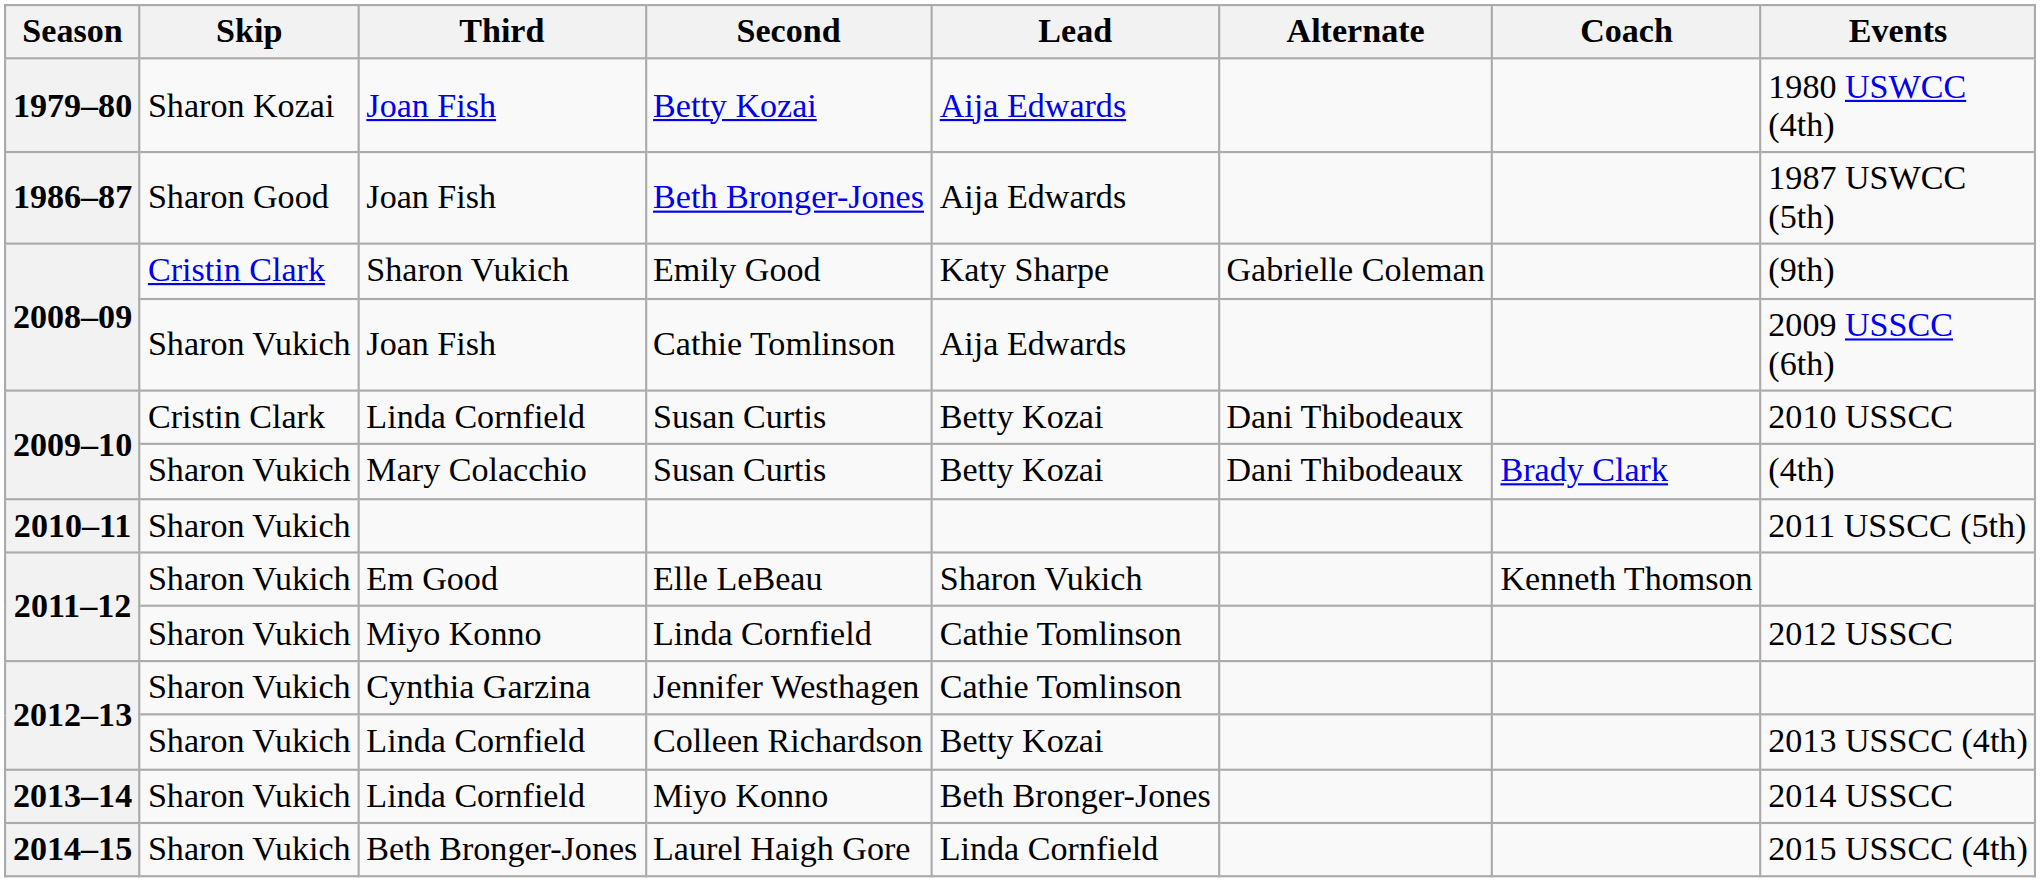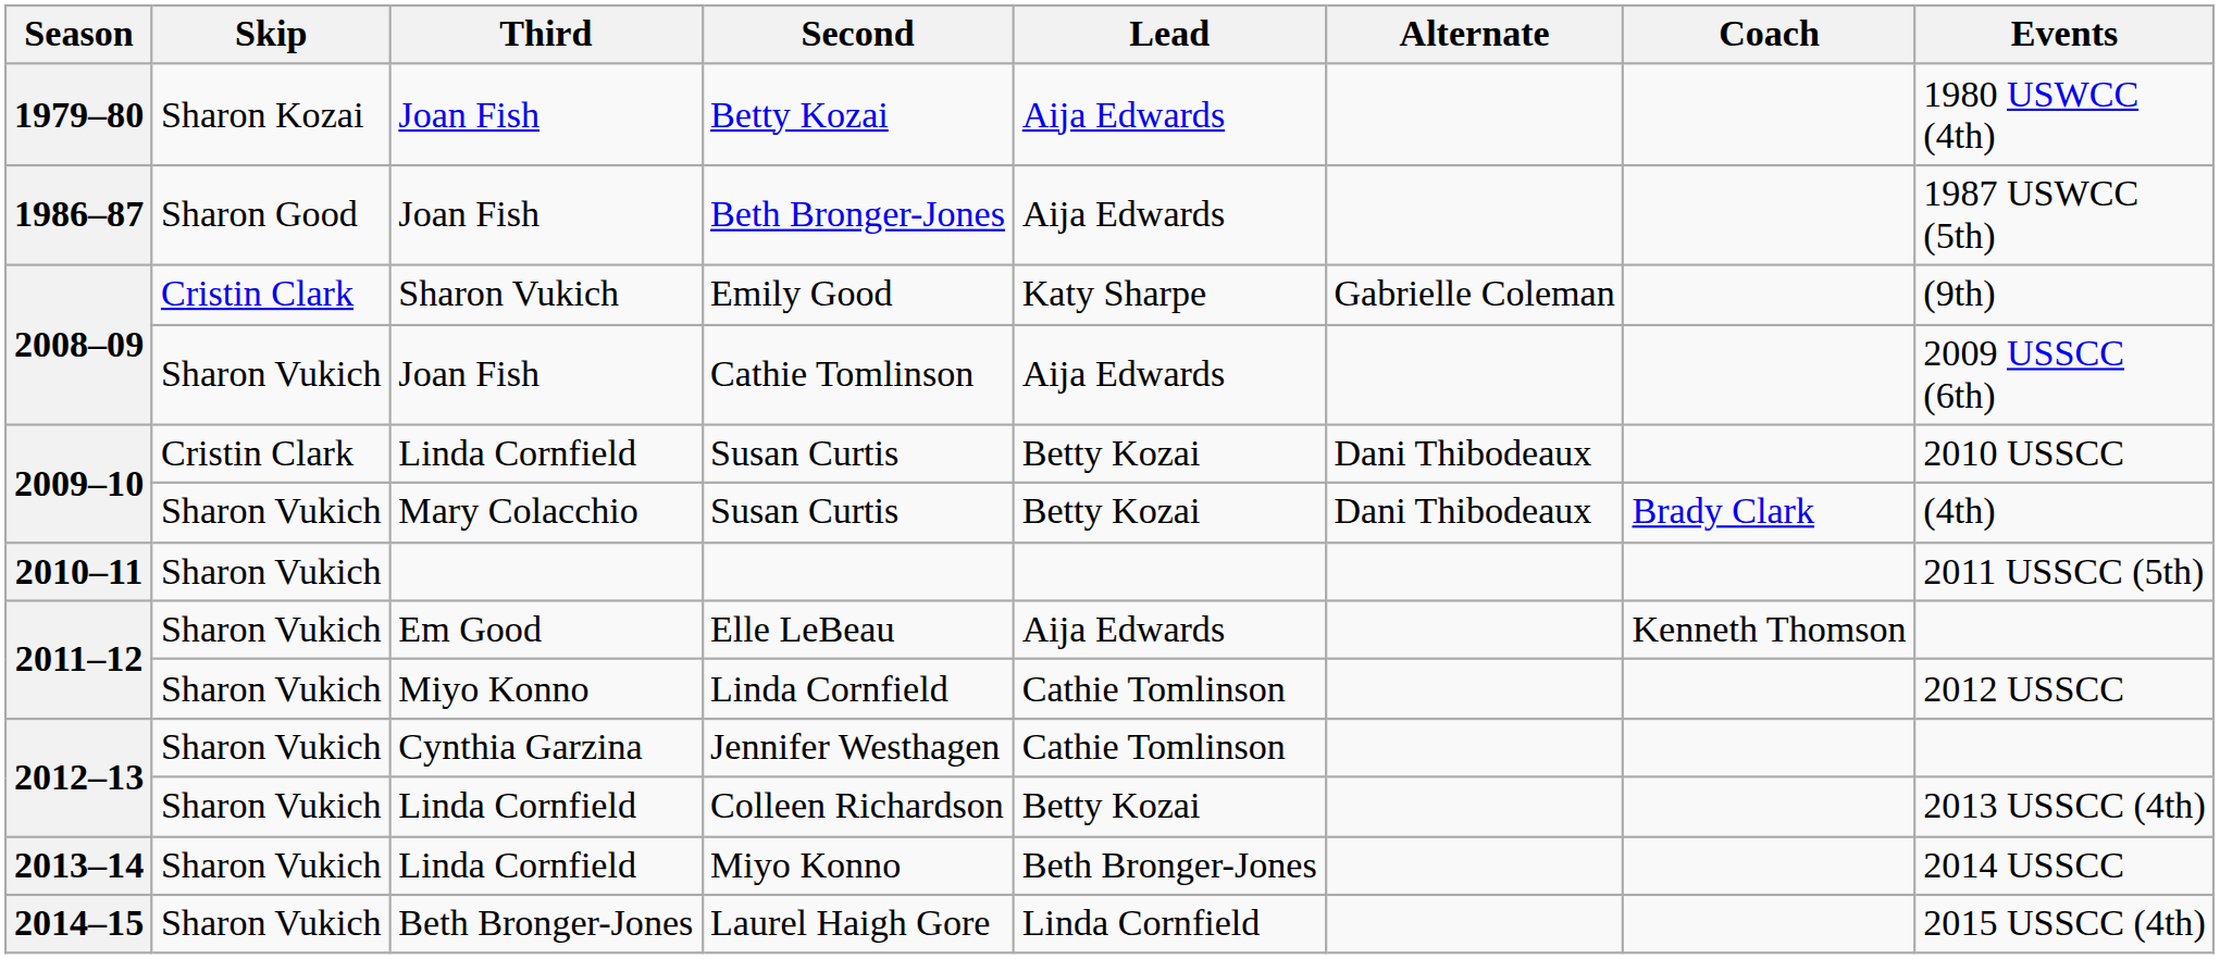Elle LeBeau | Lead: Sharon Vukich -> Aija Edwards
